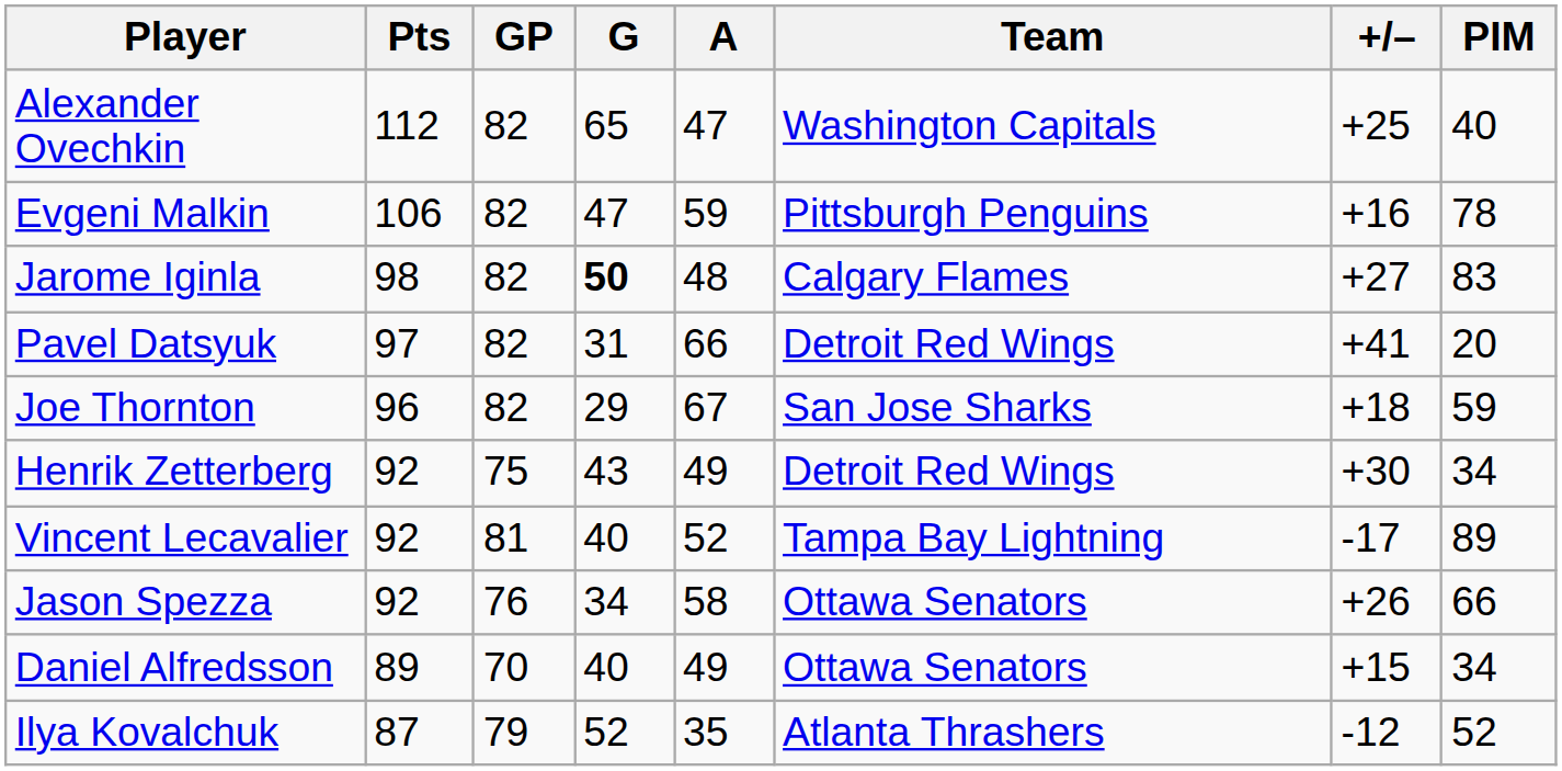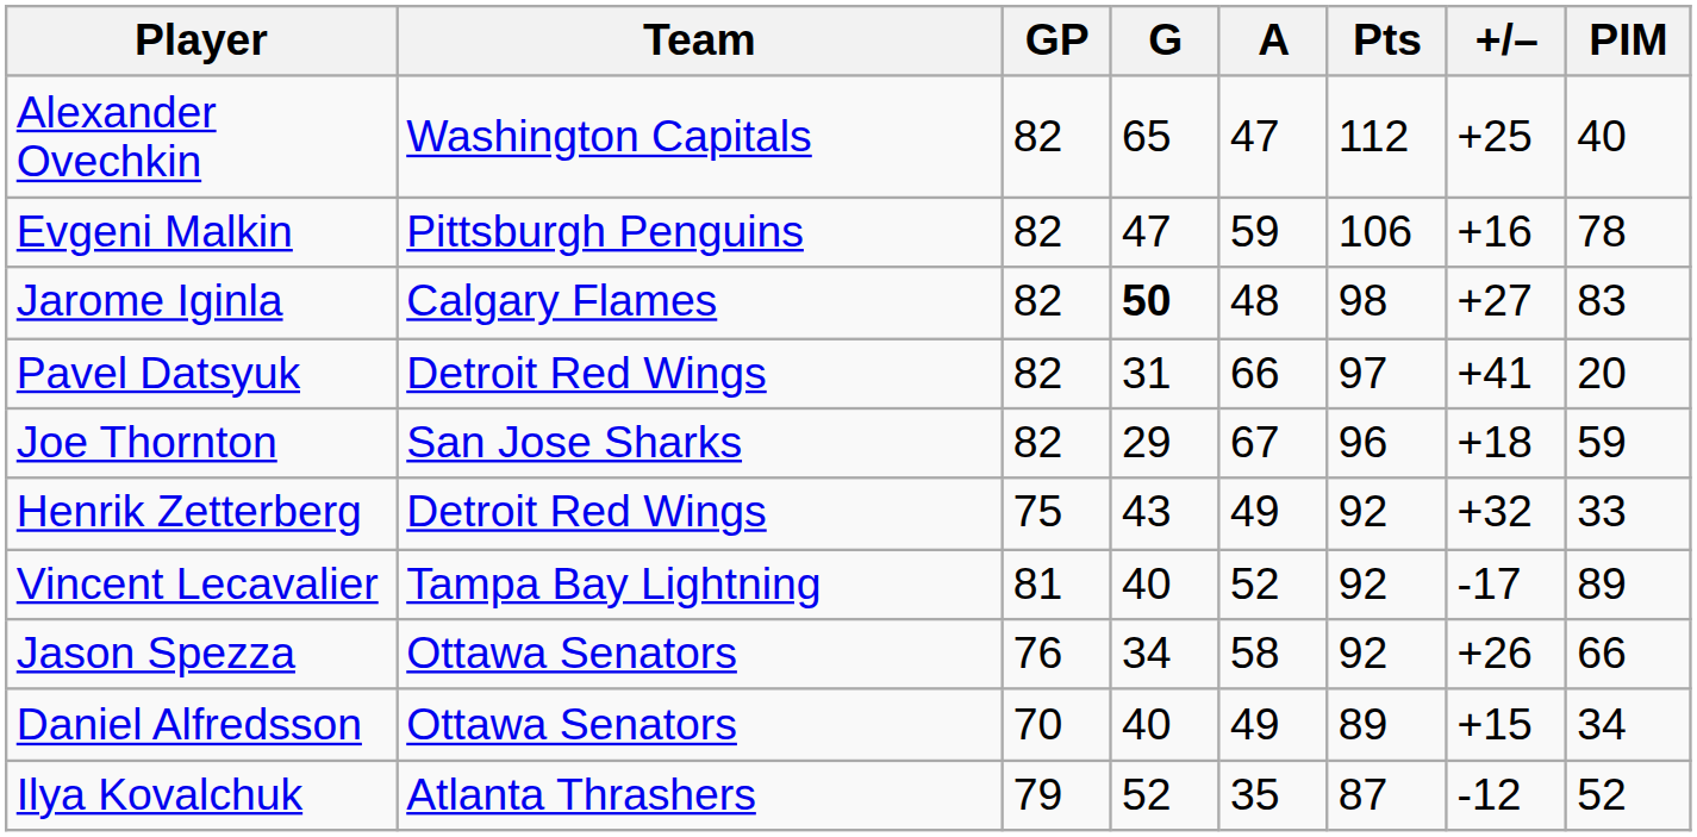columns swapped: Team <-> Pts
Henrik Zetterberg | +/–: +30 -> +32
Henrik Zetterberg | PIM: 34 -> 33
